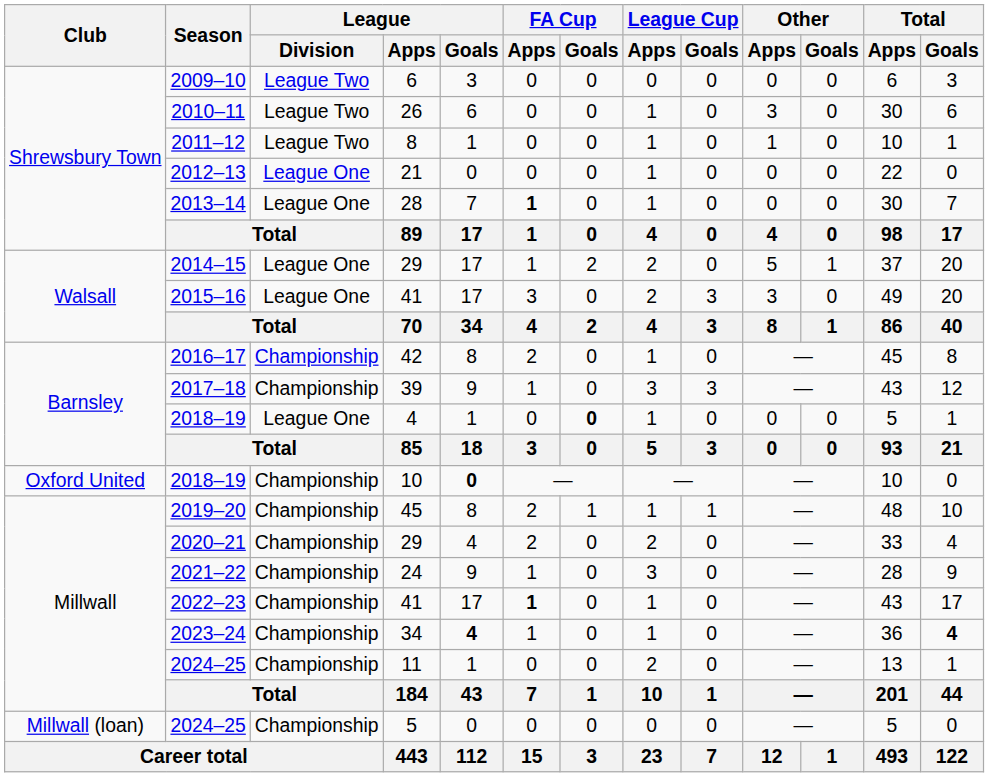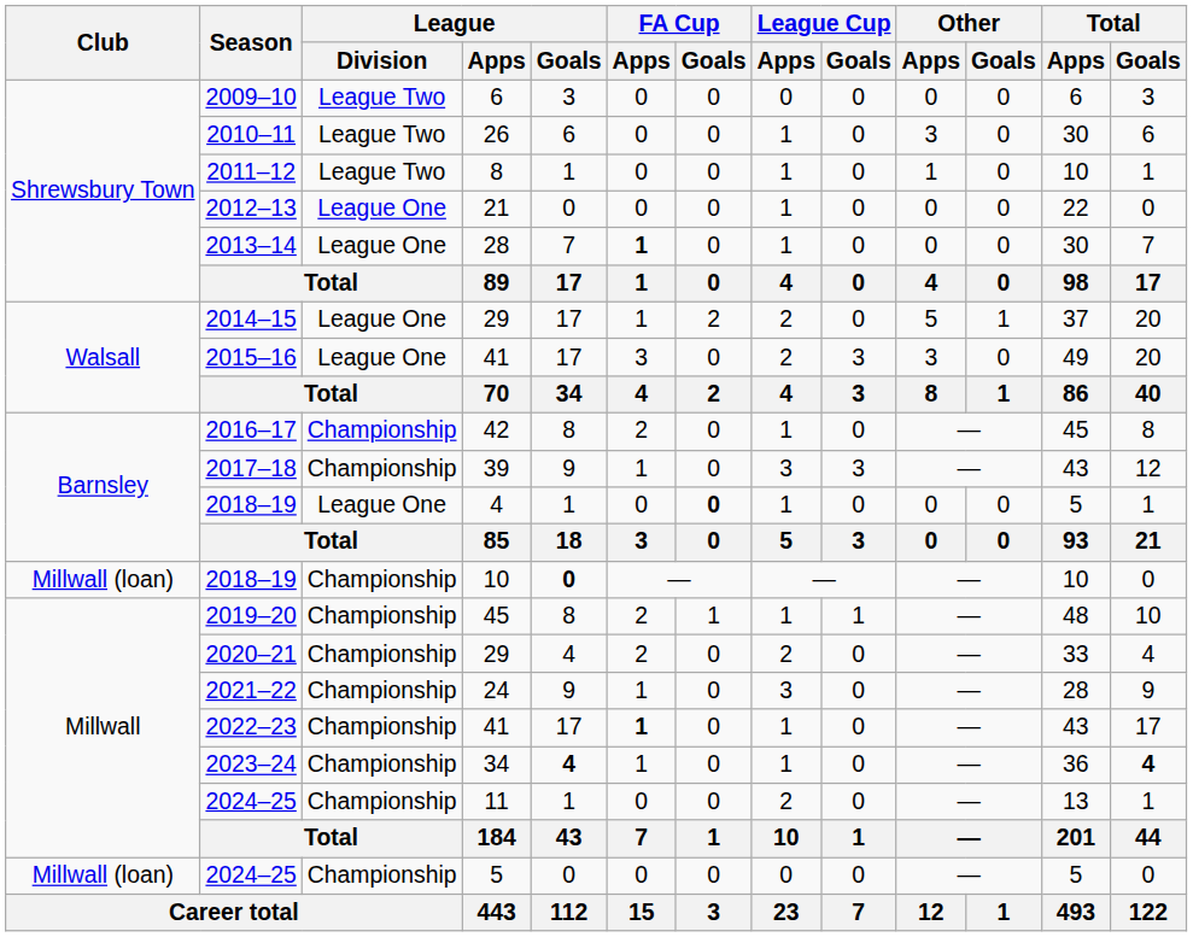2018–19 / 10 | Club: Oxford United -> Millwall (loan)
